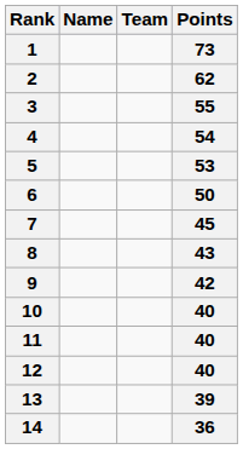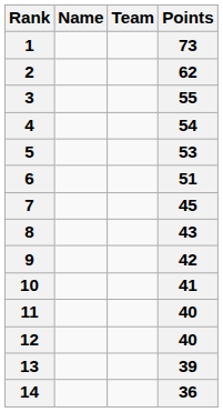6 | Points: 50 -> 51
10 | Points: 40 -> 41
